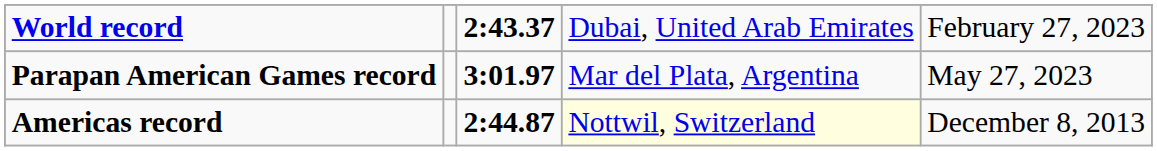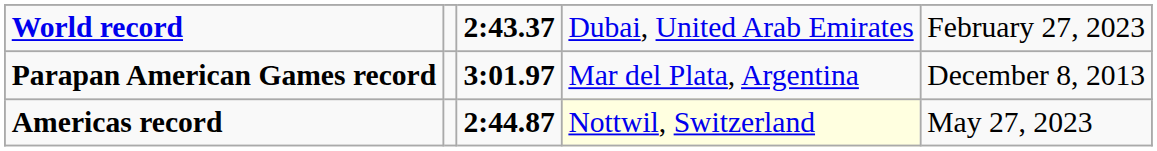Parapan American Games record | column 5: May 27, 2023 -> December 8, 2013
Americas record | column 5: December 8, 2013 -> May 27, 2023
